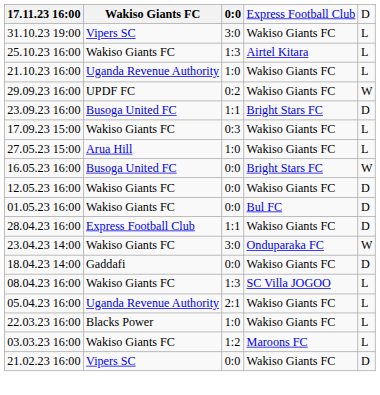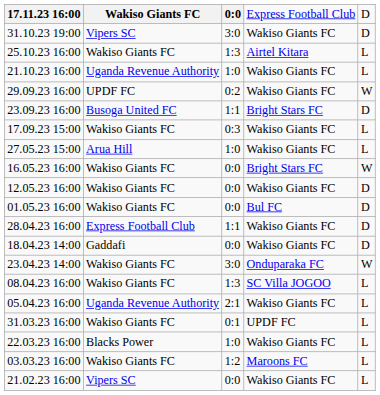31.10.23 19:00 | column 5: L -> D
16.05.23 16:00 | column 2: Busoga United FC -> Wakiso Giants FC
rows swapped: 23.04.23 14:00 <-> 18.04.23 14:00
+ row: 31.03.23 16:00 | Wakiso Giants FC | 0:1 | UPDF FC | L
21.02.23 16:00 | column 5: D -> L
